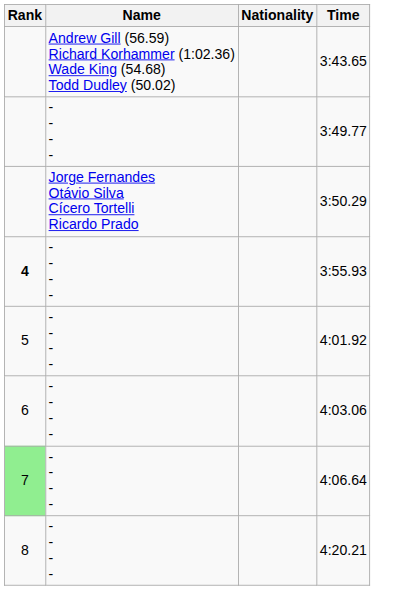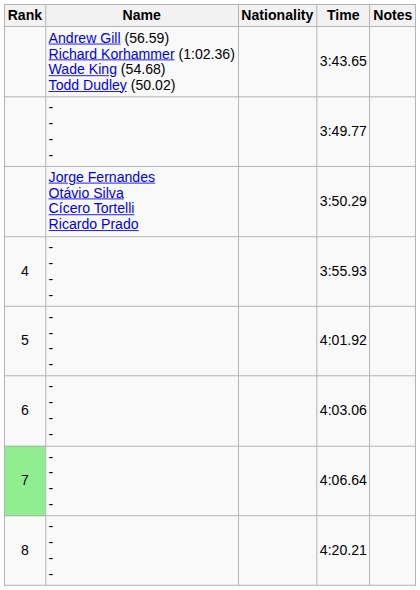+ column: Notes
3:55.93 | Rank: bold -> normal
